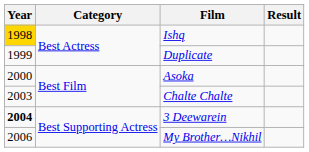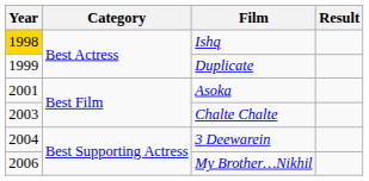Asoka | Year: 2000 -> 2001
3 Deewarein | Year: bold -> normal
